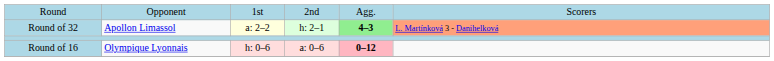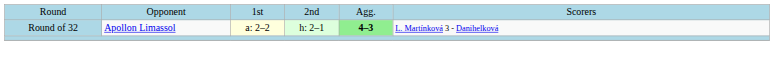Round of 32 | column 6: lightsalmon background -> no background
- row: Round of 16 | Olympique Lyonnais | h: 0–6 | a: 0–6 | 0–12
